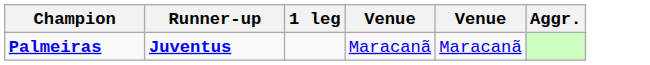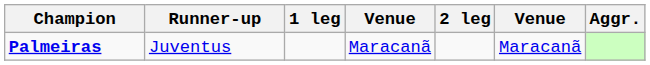+ column: 2 leg
Palmeiras | Runner-up: bold -> normal
